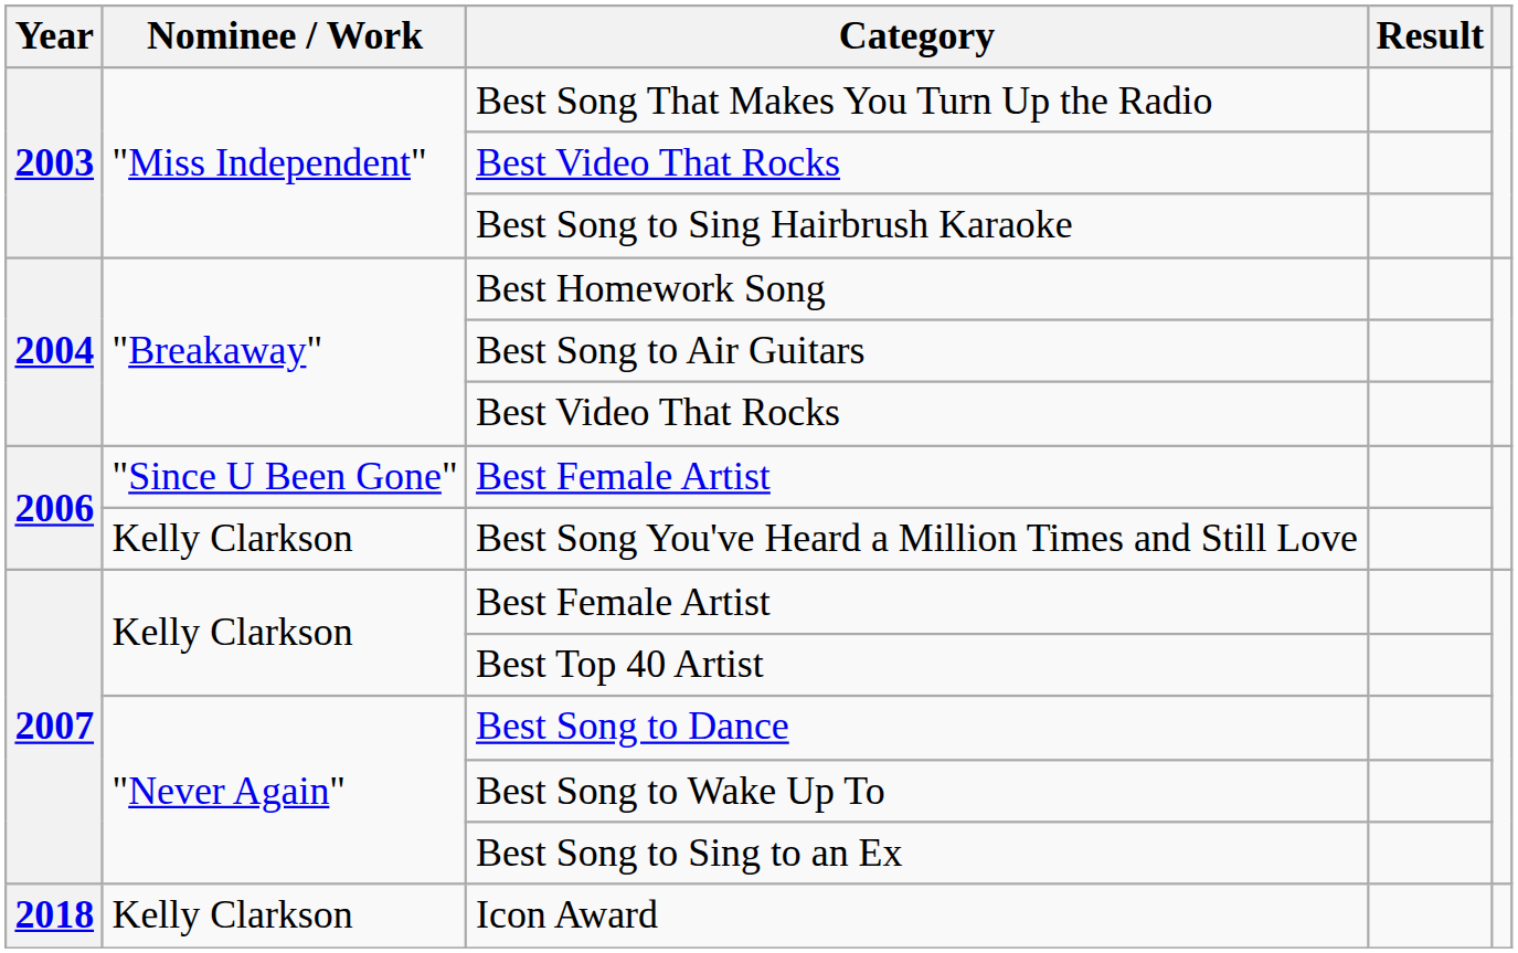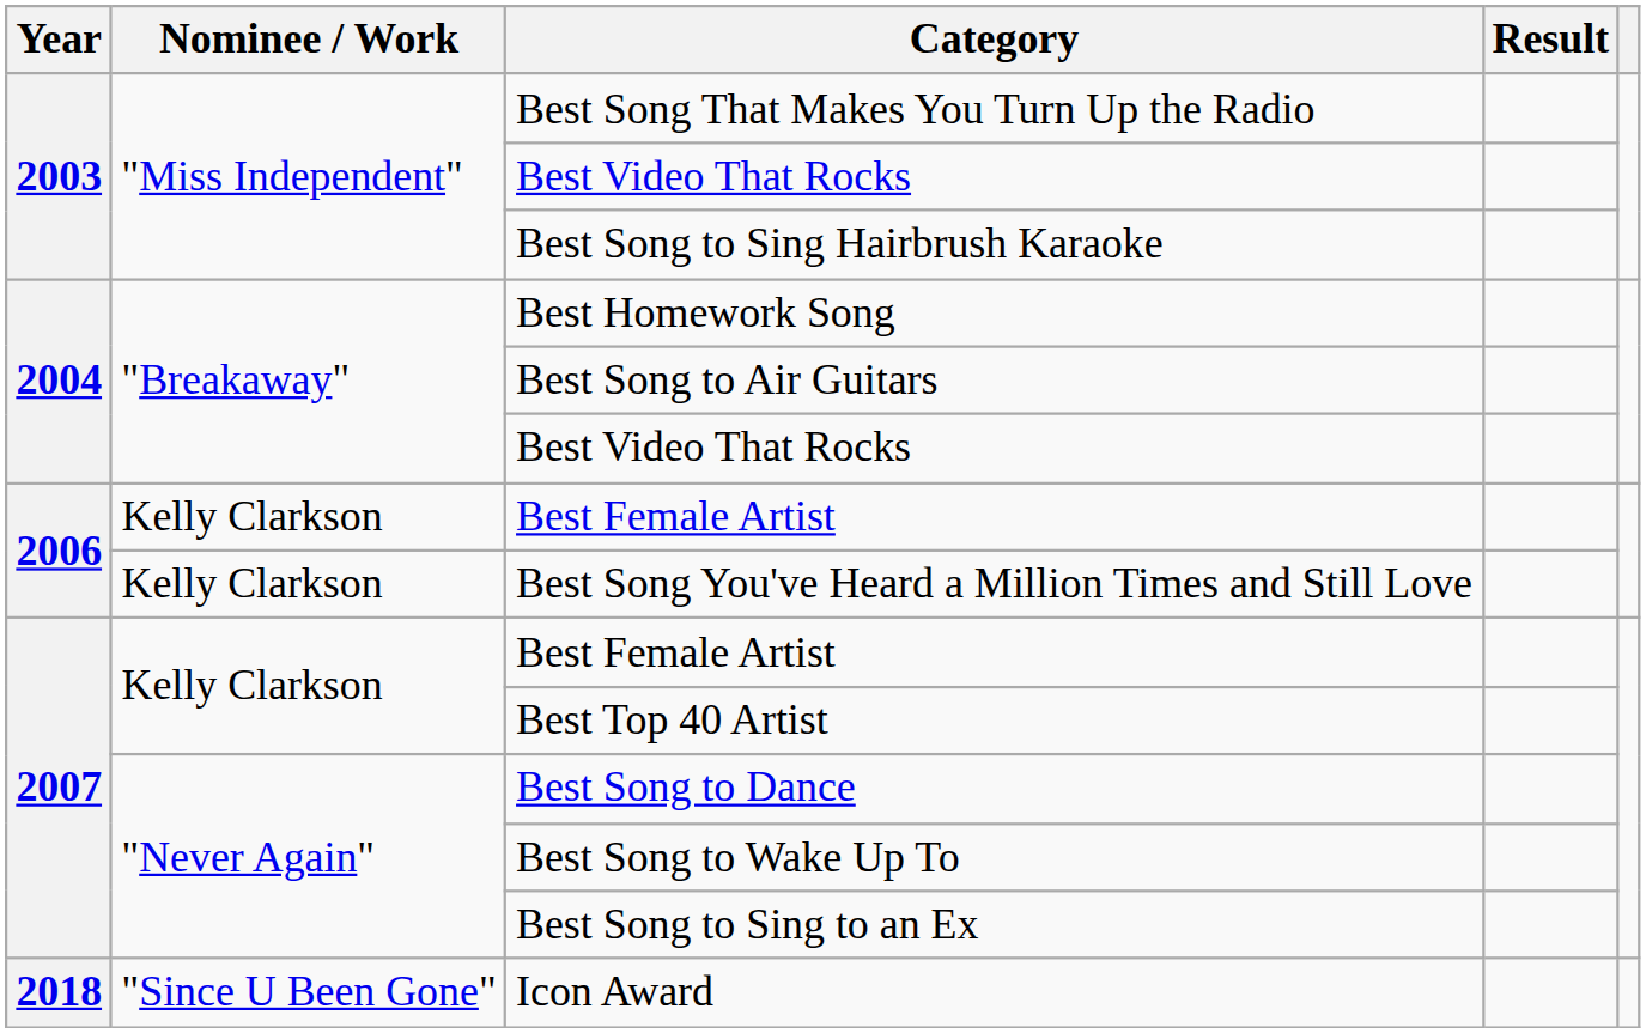2006 / Best Female Artist | Nominee / Work: "Since U Been Gone" -> Kelly Clarkson
Icon Award | Nominee / Work: Kelly Clarkson -> "Since U Been Gone"
